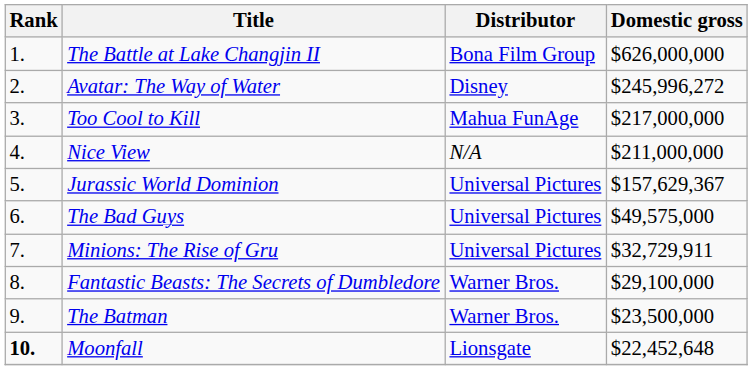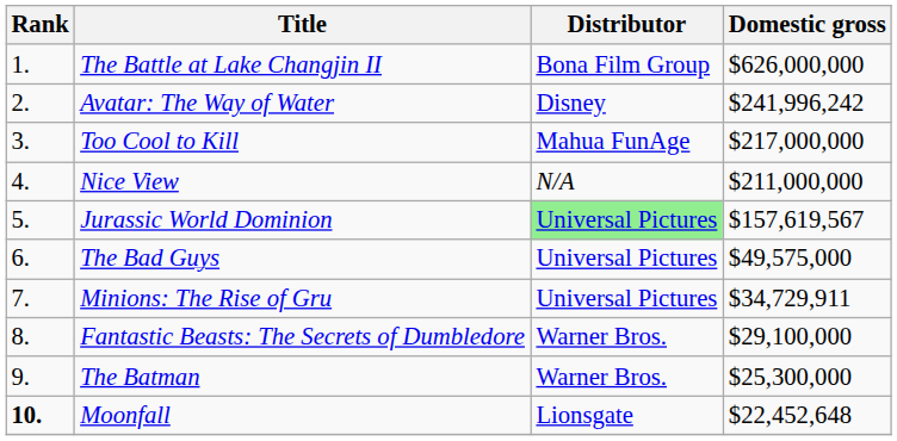Avatar: The Way of Water | Domestic gross: $245,996,272 -> $241,996,242
Jurassic World Dominion | Distributor: no background -> lightgreen background
Jurassic World Dominion | Domestic gross: $157,629,367 -> $157,619,567
Minions: The Rise of Gru | Domestic gross: $32,729,911 -> $34,729,911
The Batman | Domestic gross: $23,500,000 -> $25,300,000
